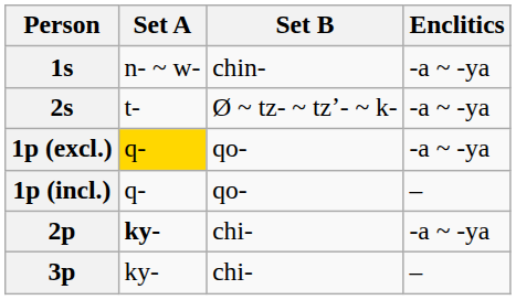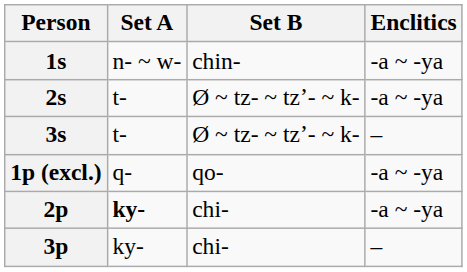+ row: 3s | t- | Ø ~ tz- ~ tzʼ- ~ k- | –
1p (excl.) | Set A: gold background -> no background
- row: 1p (incl.) | q- | qo- | –
